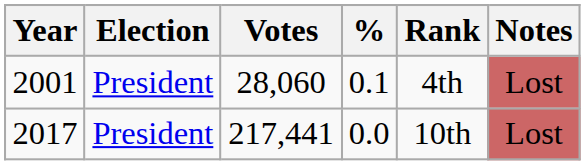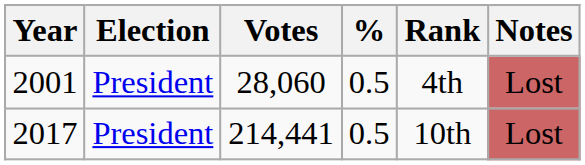2001 | %: 0.1 -> 0.5
2017 | Votes: 217,441 -> 214,441
2017 | %: 0.0 -> 0.5
